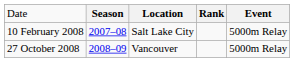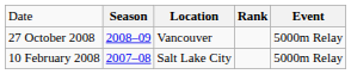rows swapped: 10 February 2008 <-> 27 October 2008
